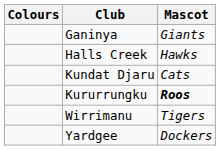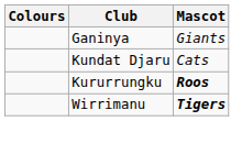- row: Halls Creek | Hawks
Wirrimanu | Mascot: normal -> bold
- row: Yardgee | Dockers
